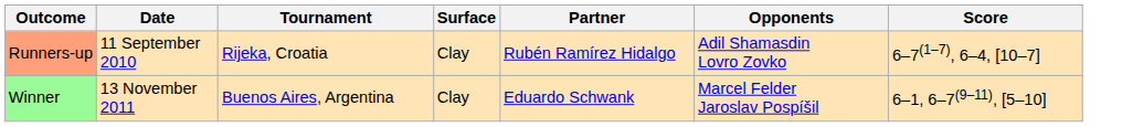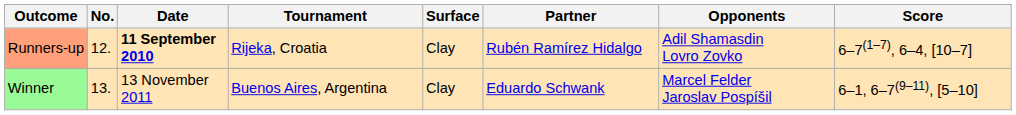+ column: No. | 12. | 13.
Runners-up | Date: normal -> bold
